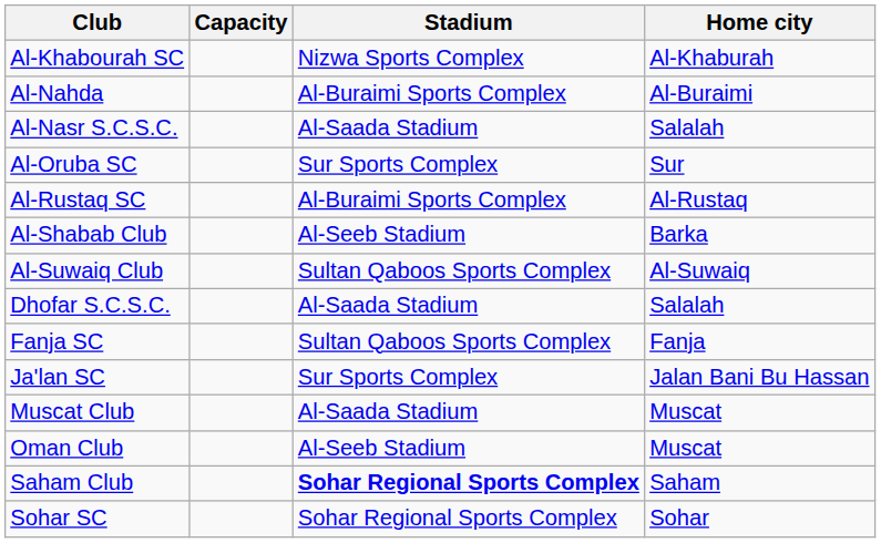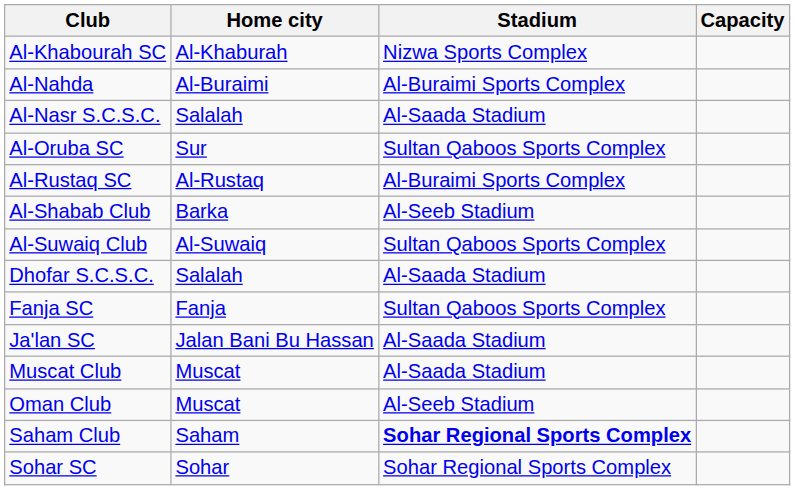columns swapped: Home city <-> Capacity
Al-Oruba SC | Stadium: Sur Sports Complex -> Sultan Qaboos Sports Complex
Ja'lan SC | Stadium: Sur Sports Complex -> Al-Saada Stadium
